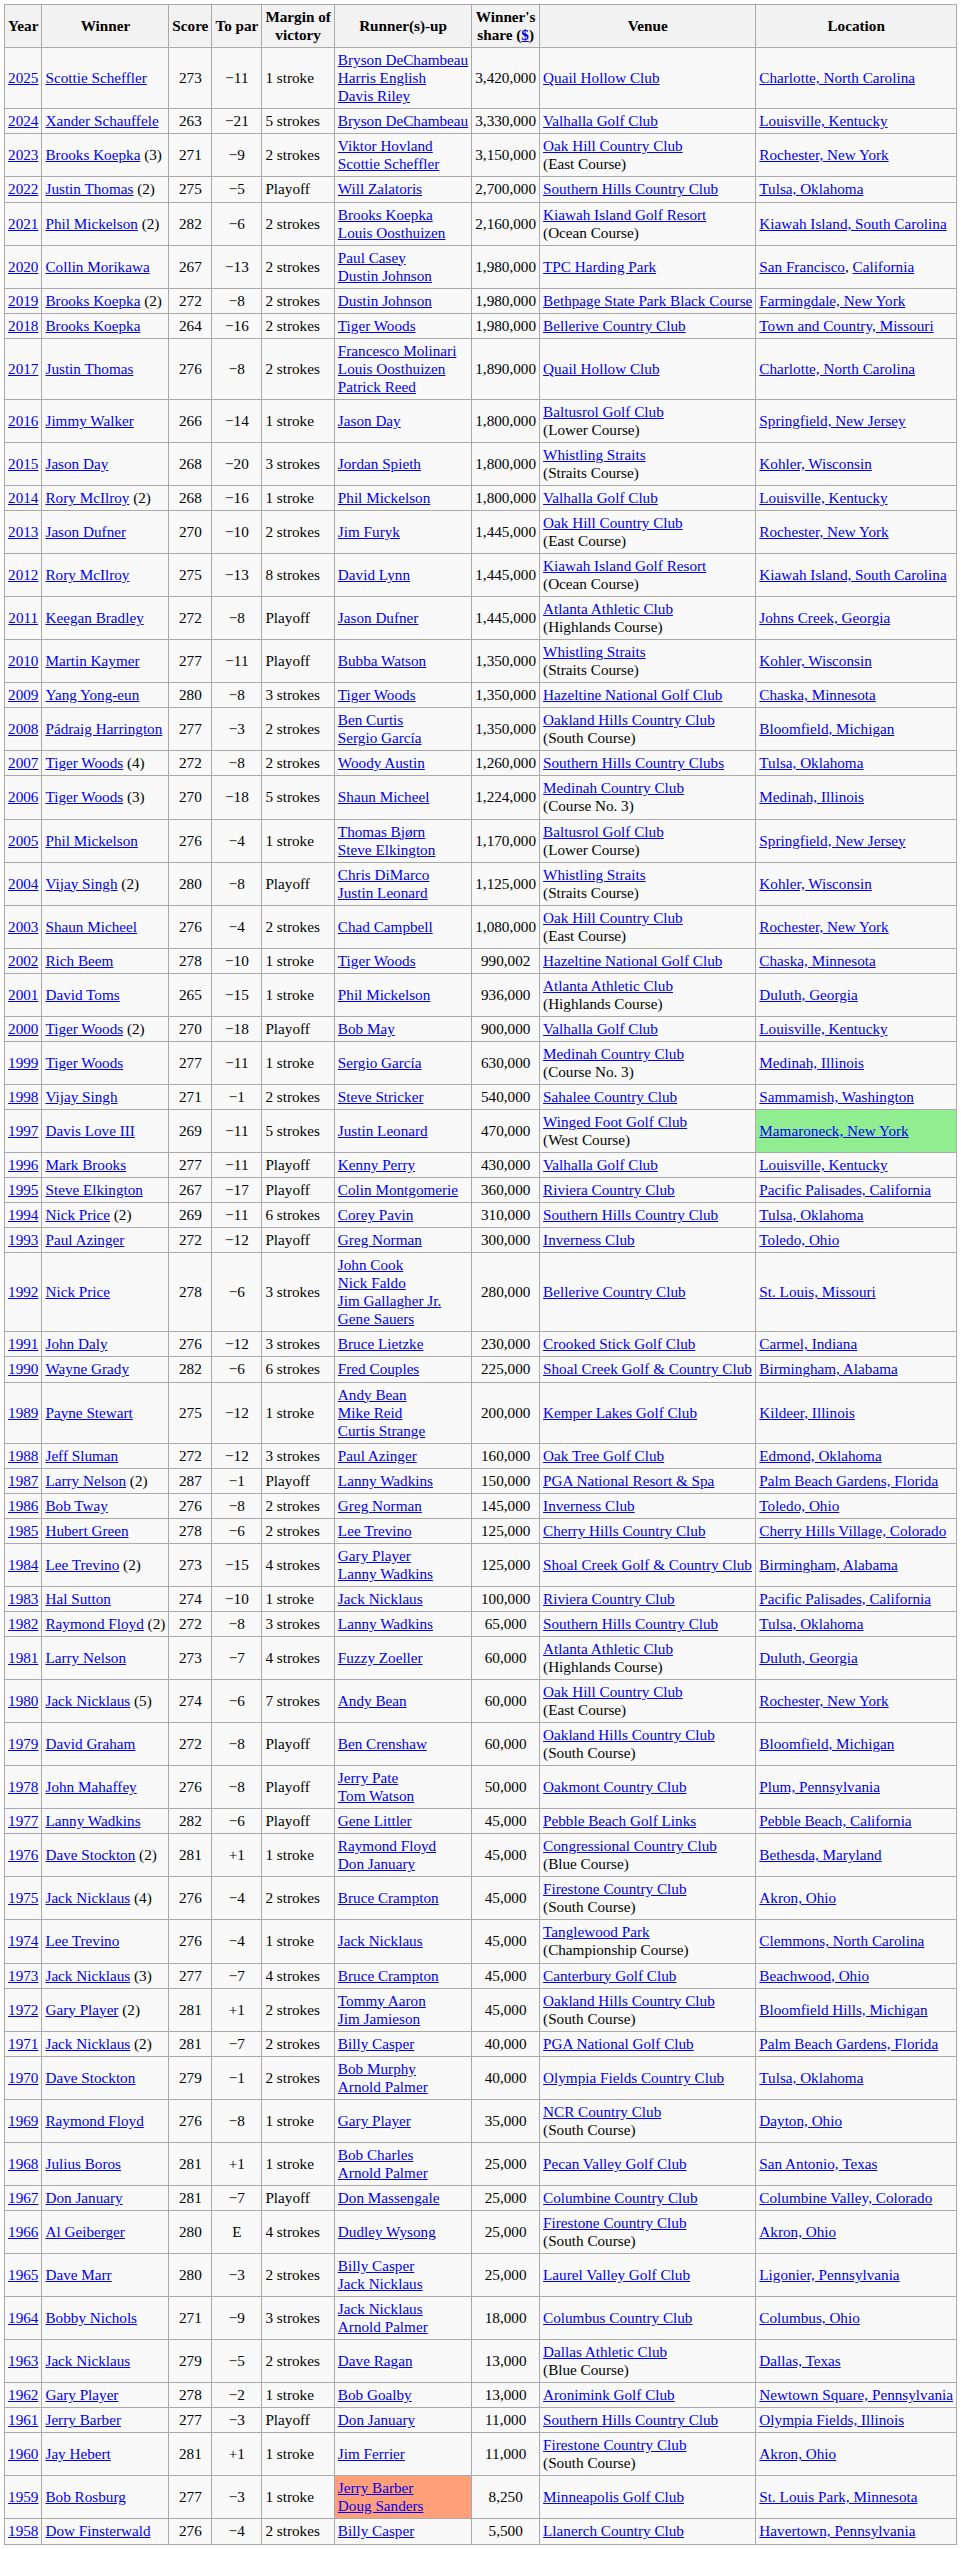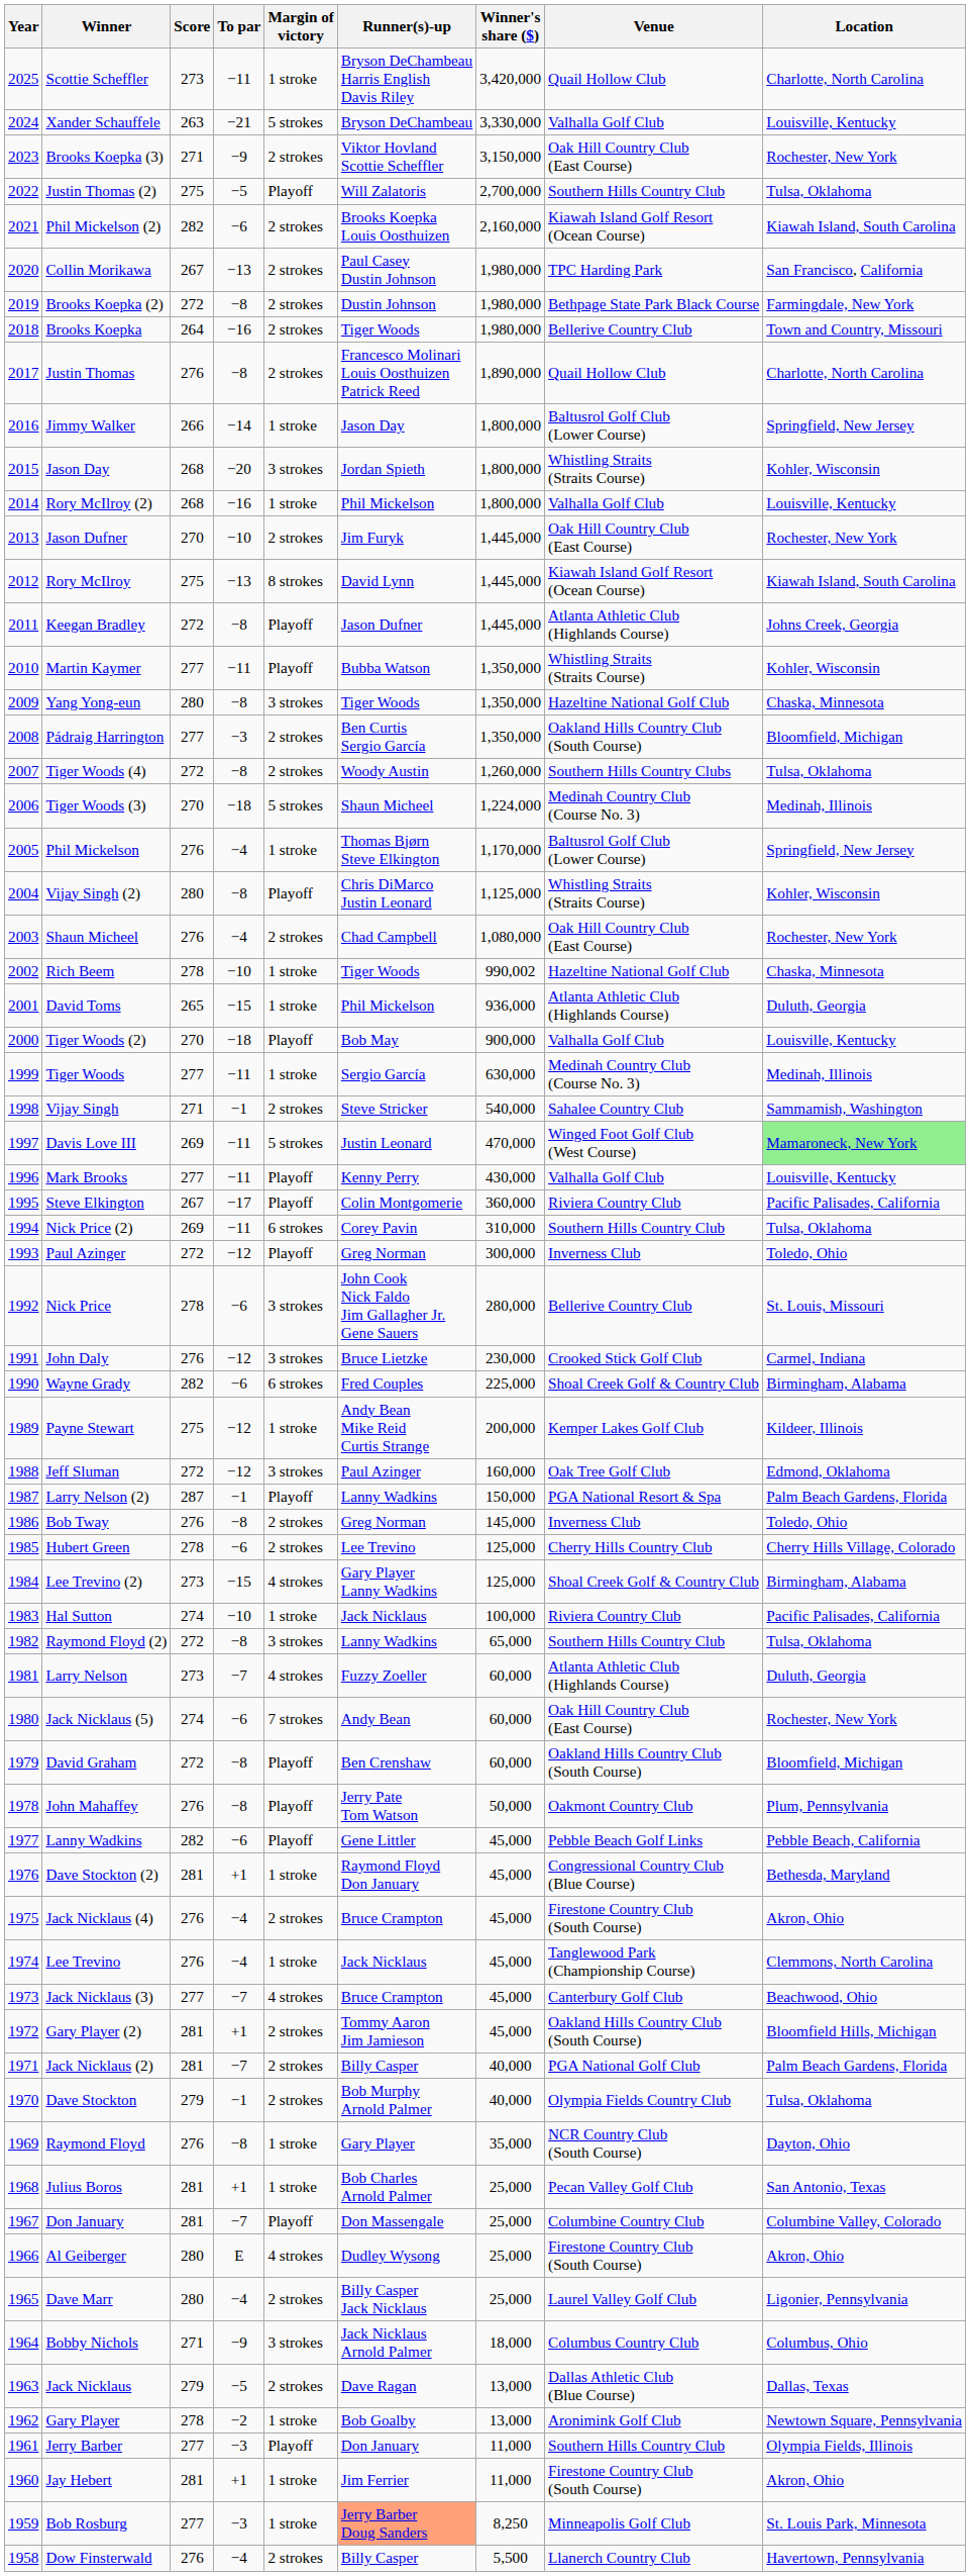Dave Marr | To par: −3 -> −4
